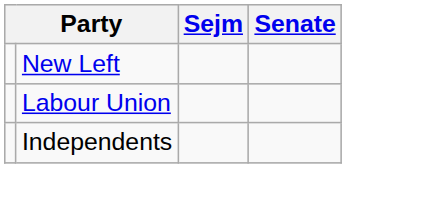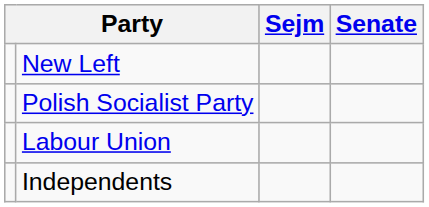+ row: Polish Socialist Party
